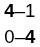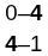rows swapped: 0–4 <-> 4–1
